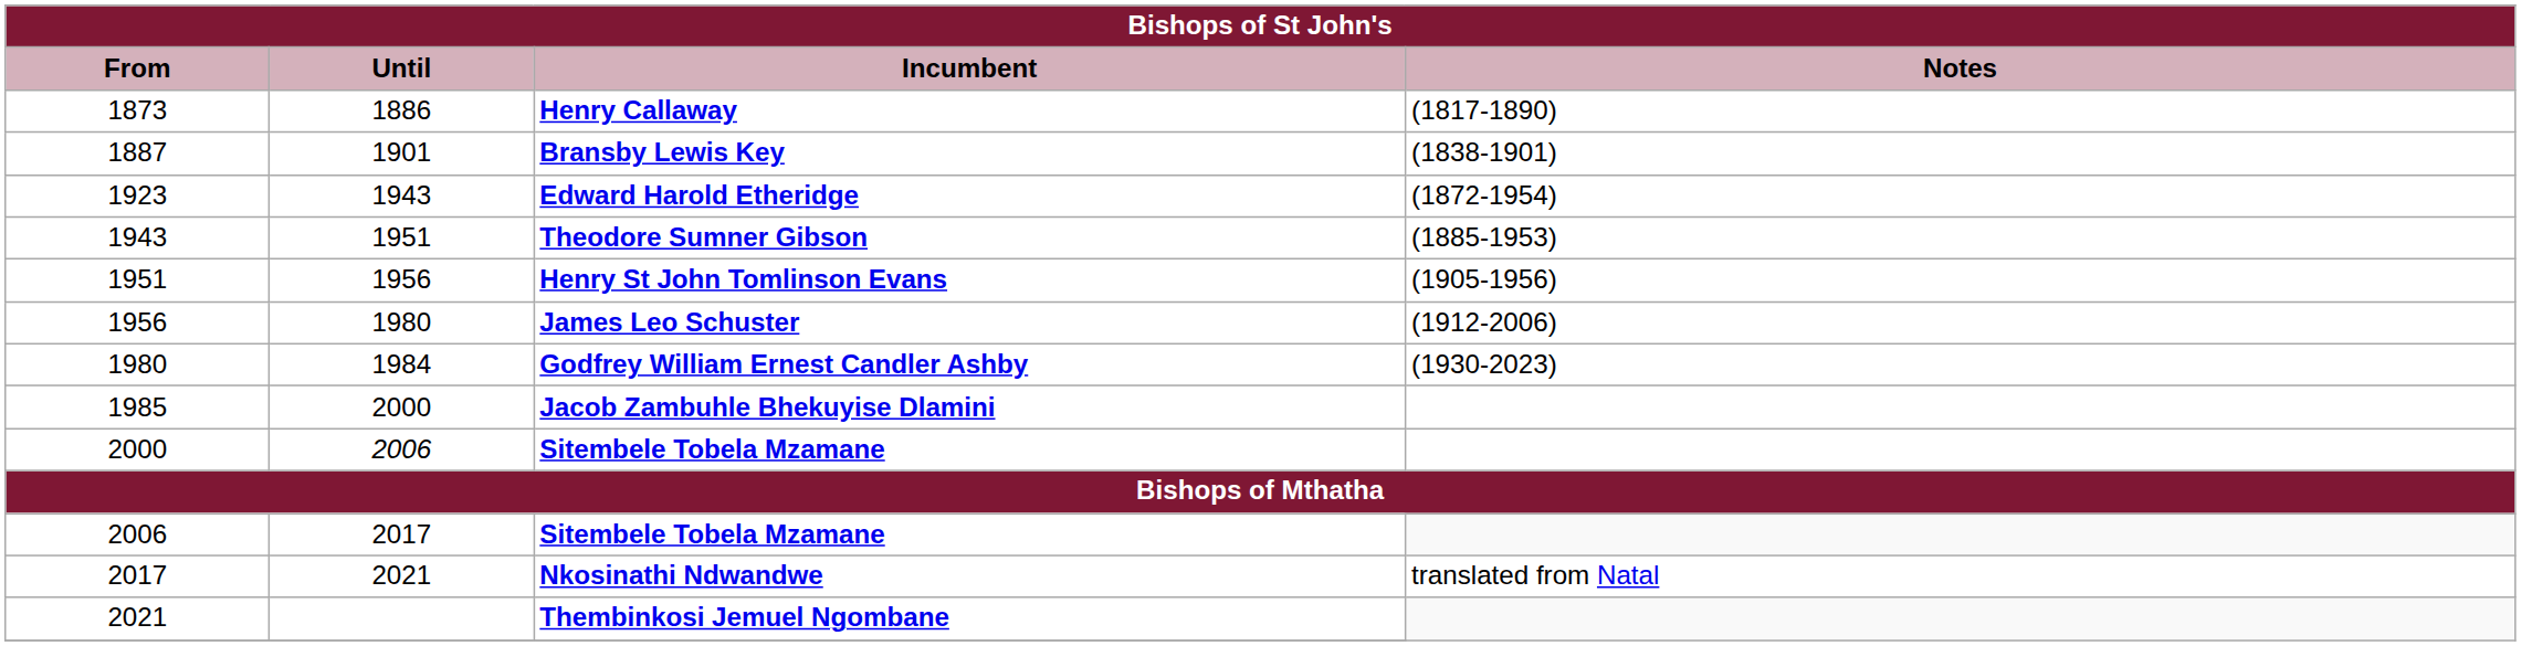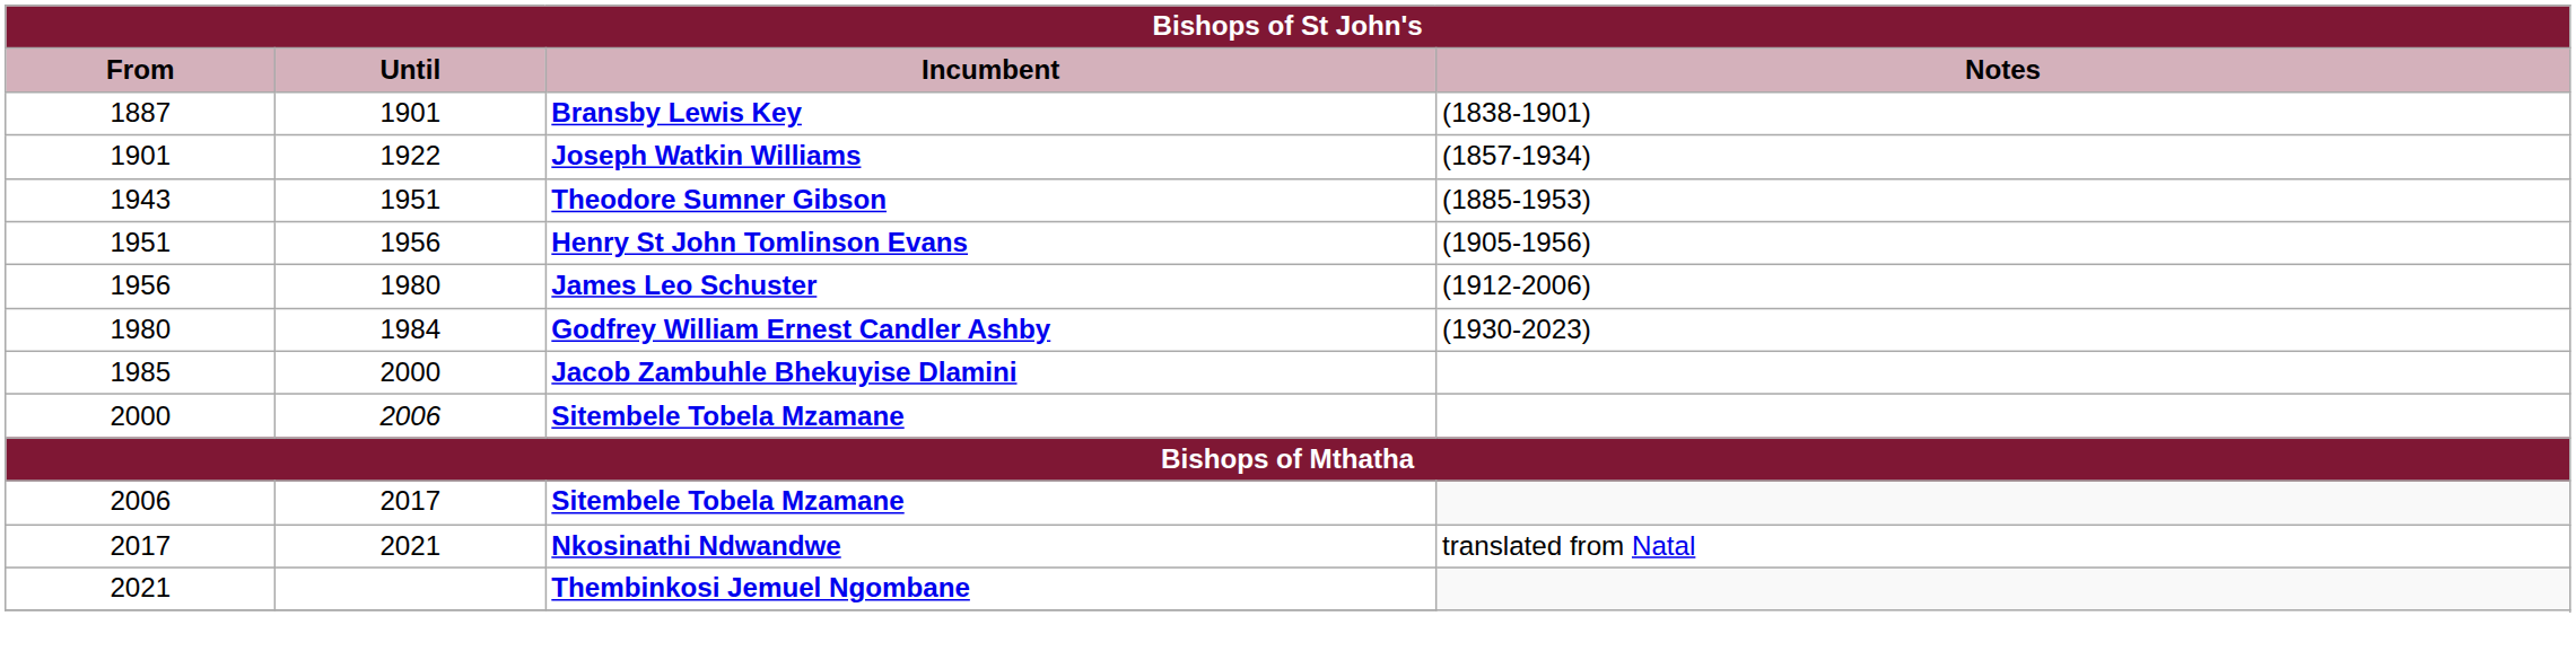- row: 1873 | 1886 | Henry Callaway | (1817-1890)
+ row: 1901 | 1922 | Joseph Watkin Williams | (1857-1934)
- row: 1923 | 1943 | Edward Harold Etheridge | (1872-1954)
